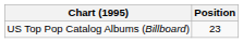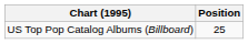US Top Pop Catalog Albums (Billboard) | Position: 23 -> 25
